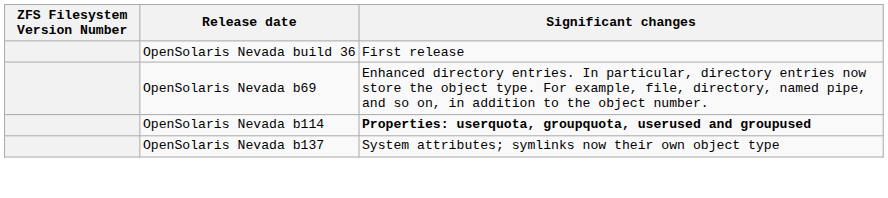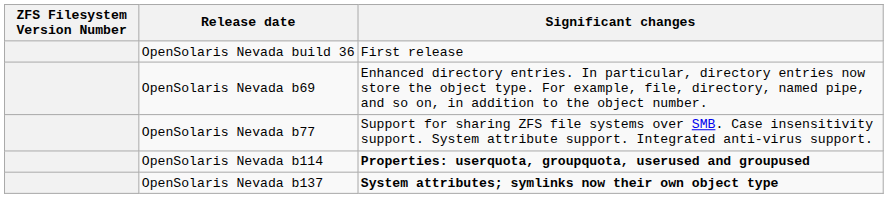+ row: OpenSolaris Nevada b77 | Support for sharing ZFS file systems over SMB. Case insensitivity support. System attribute support. Integrated anti-virus support.
OpenSolaris Nevada b137 | Significant changes: normal -> bold
